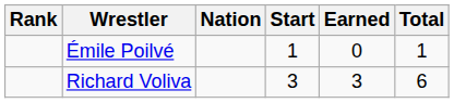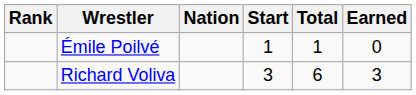columns swapped: Earned <-> Total
